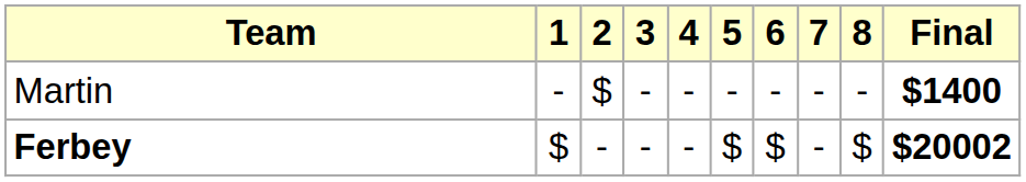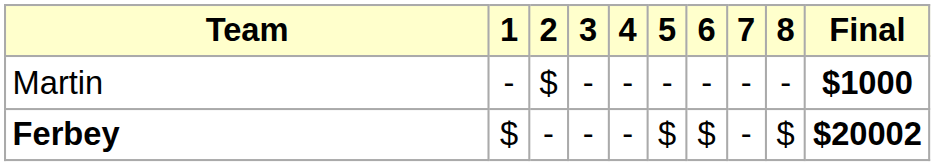Martin | Final: $1400 -> $1000
